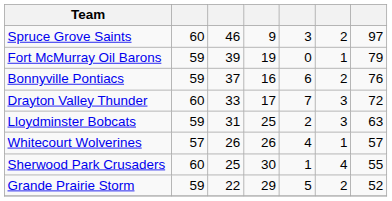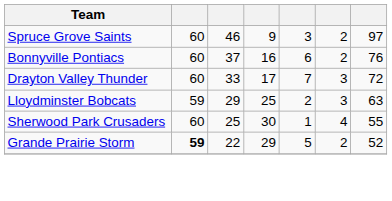- row: Fort McMurray Oil Barons | 59 | 39 | 19 | 0 | 1 | 79
Bonnyville Pontiacs | column 2: 59 -> 60
Lloydminster Bobcats | column 3: 31 -> 29
- row: Whitecourt Wolverines | 57 | 26 | 26 | 4 | 1 | 57
Grande Prairie Storm | column 2: normal -> bold
